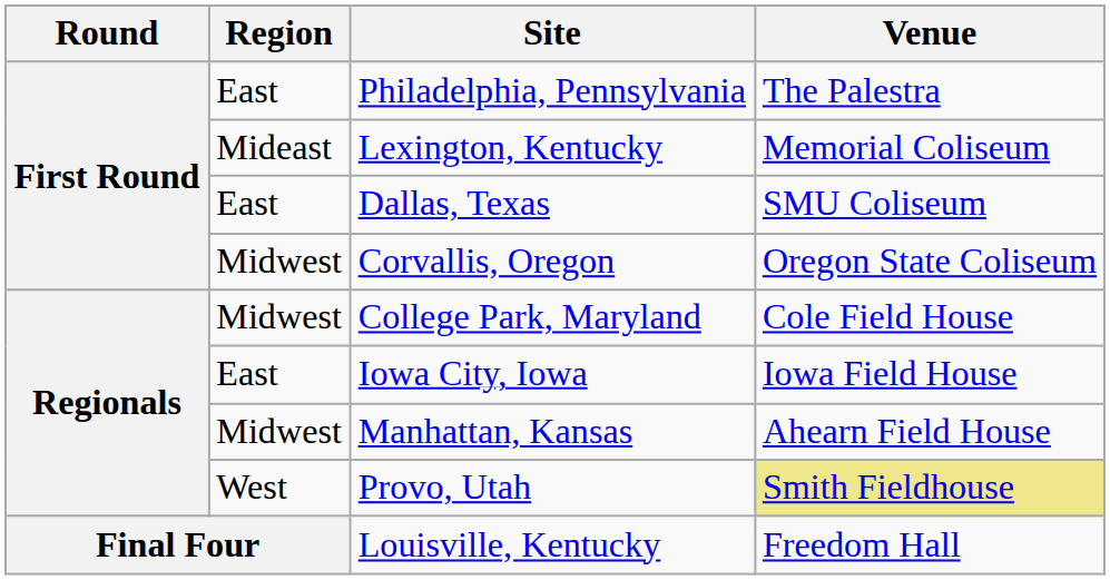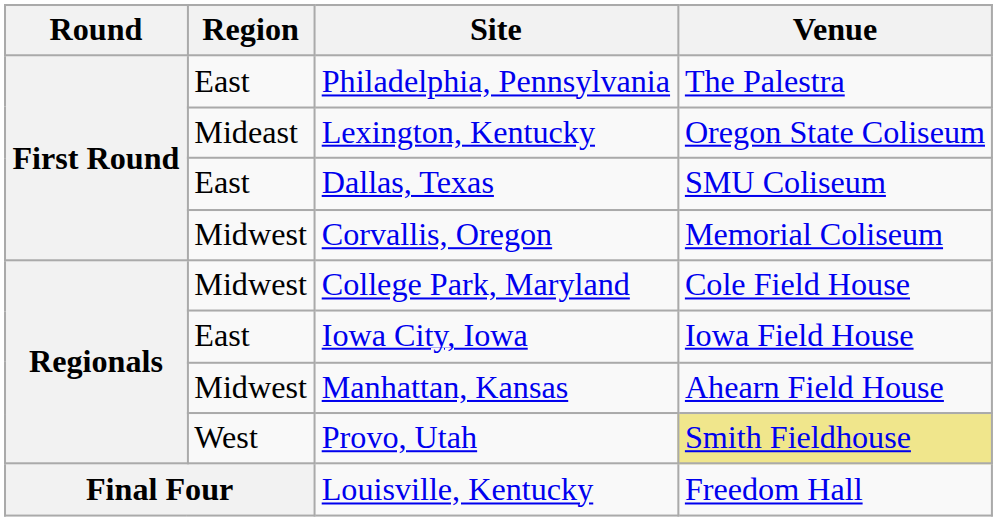Lexington, Kentucky | Venue: Memorial Coliseum -> Oregon State Coliseum
Corvallis, Oregon | Venue: Oregon State Coliseum -> Memorial Coliseum
